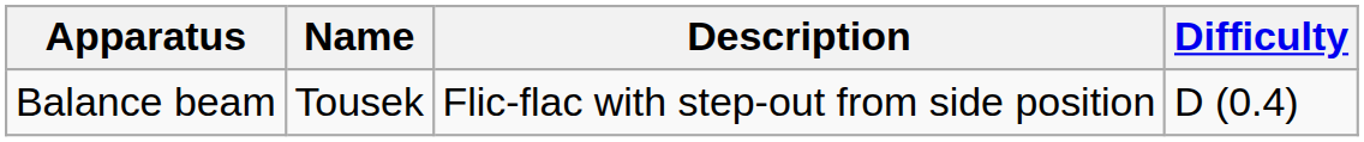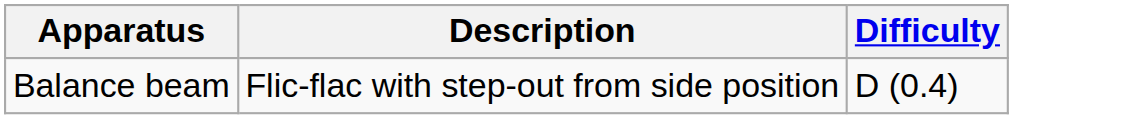- column: Name | Tousek
